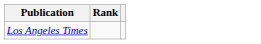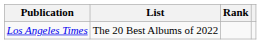+ column: List | The 20 Best Albums of 2022
